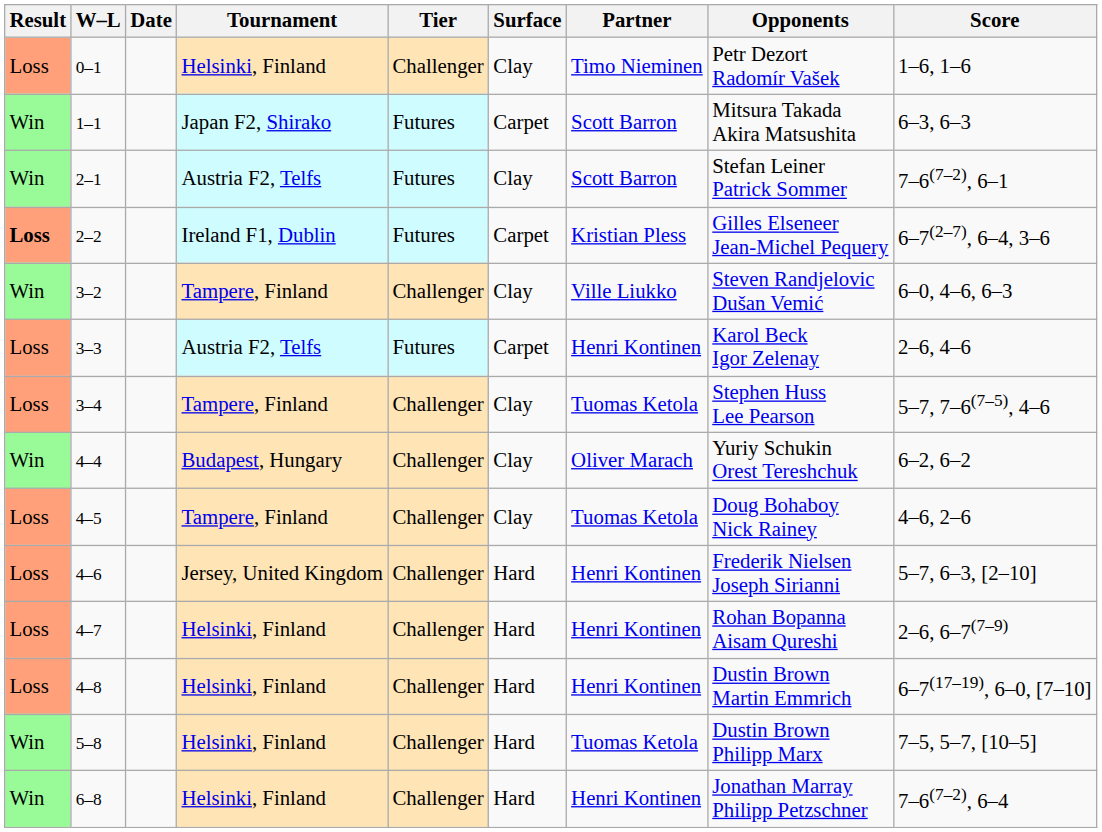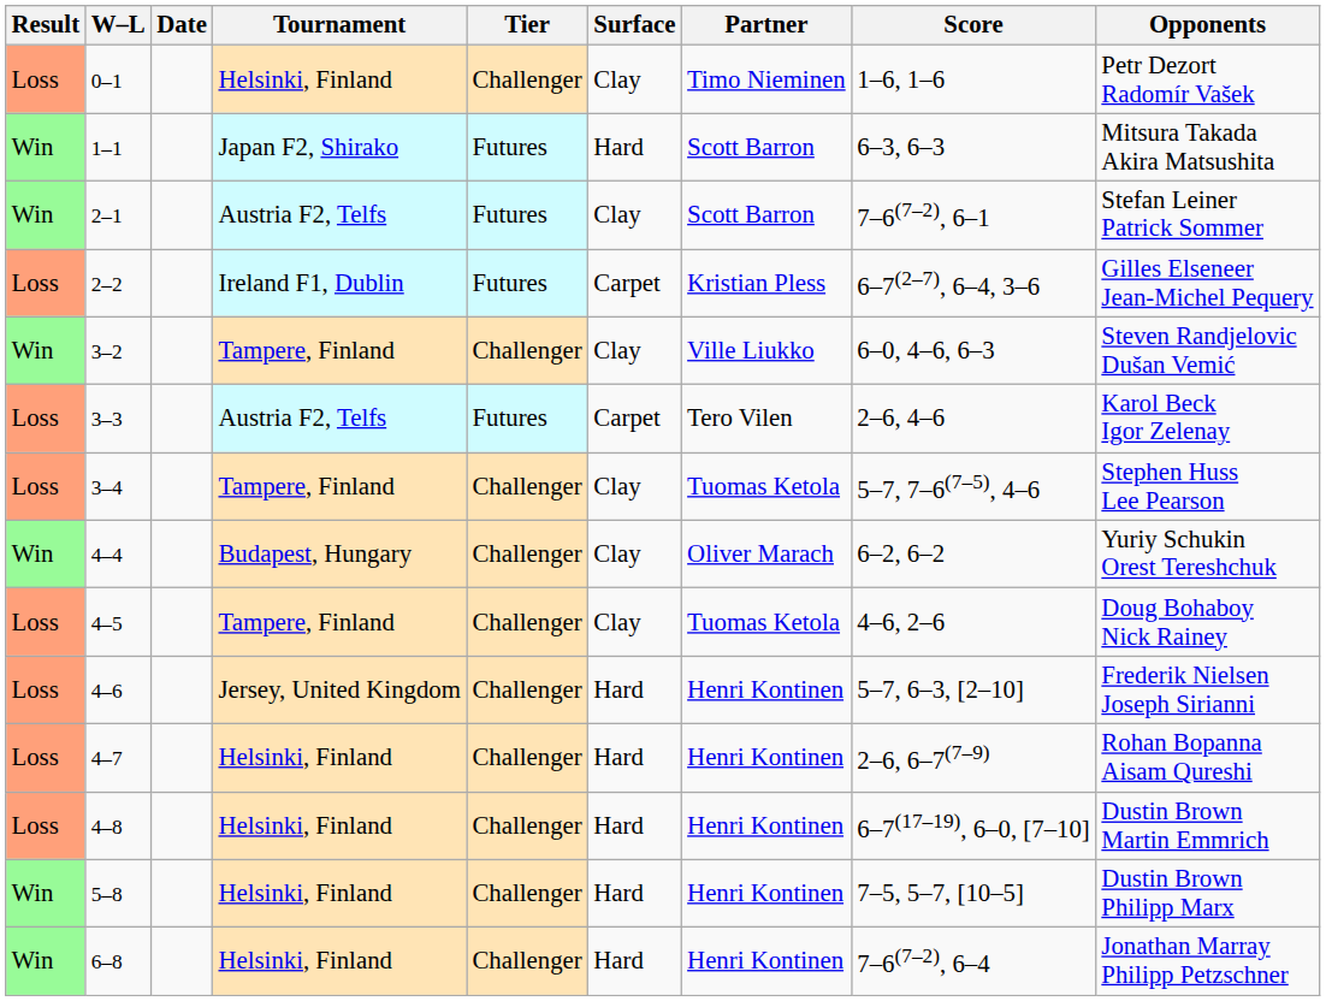columns swapped: Opponents <-> Score
1–1 | Surface: Carpet -> Hard
2–2 | Result: bold -> normal
3–3 | Partner: Henri Kontinen -> Tero Vilen
5–8 | Partner: Tuomas Ketola -> Henri Kontinen
